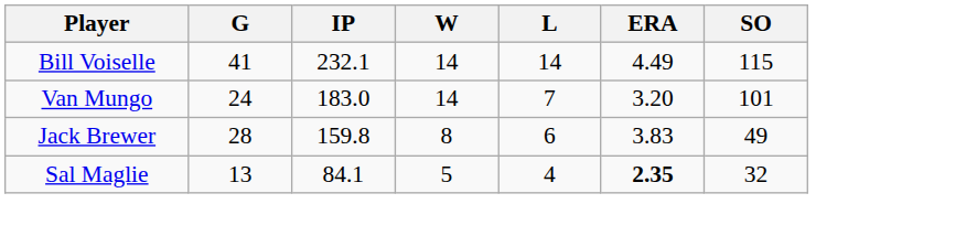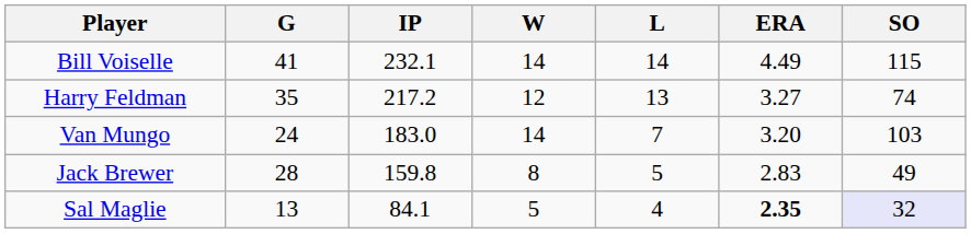+ row: Harry Feldman | 35 | 217.2 | 12 | 13 | 3.27 | 74
Van Mungo | SO: 101 -> 103
Jack Brewer | L: 6 -> 5
Jack Brewer | ERA: 3.83 -> 2.83
Sal Maglie | SO: no background -> lavender background
